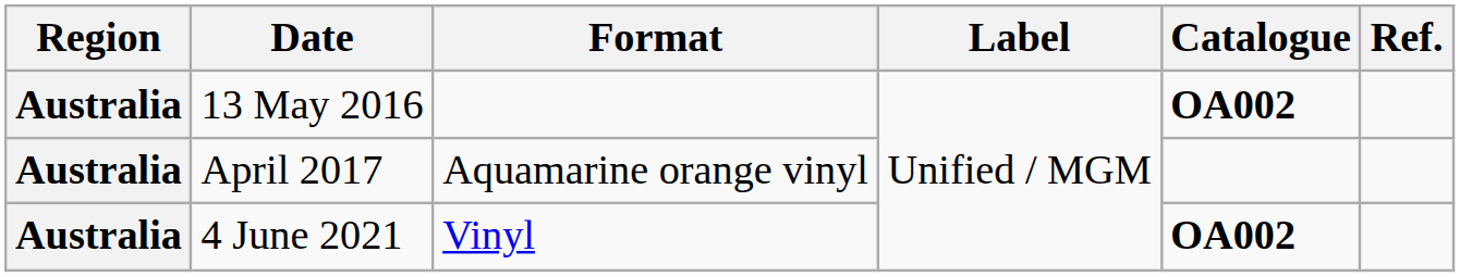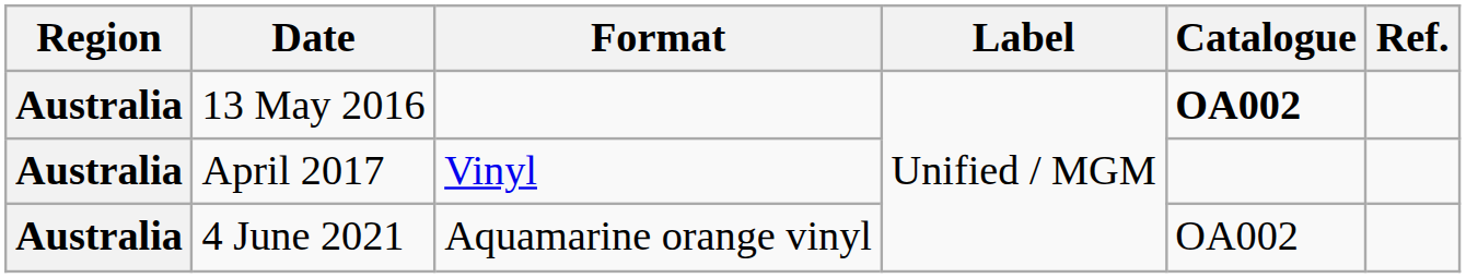April 2017 | Format: Aquamarine orange vinyl -> Vinyl
4 June 2021 | Format: Vinyl -> Aquamarine orange vinyl
4 June 2021 | Catalogue: bold -> normal
